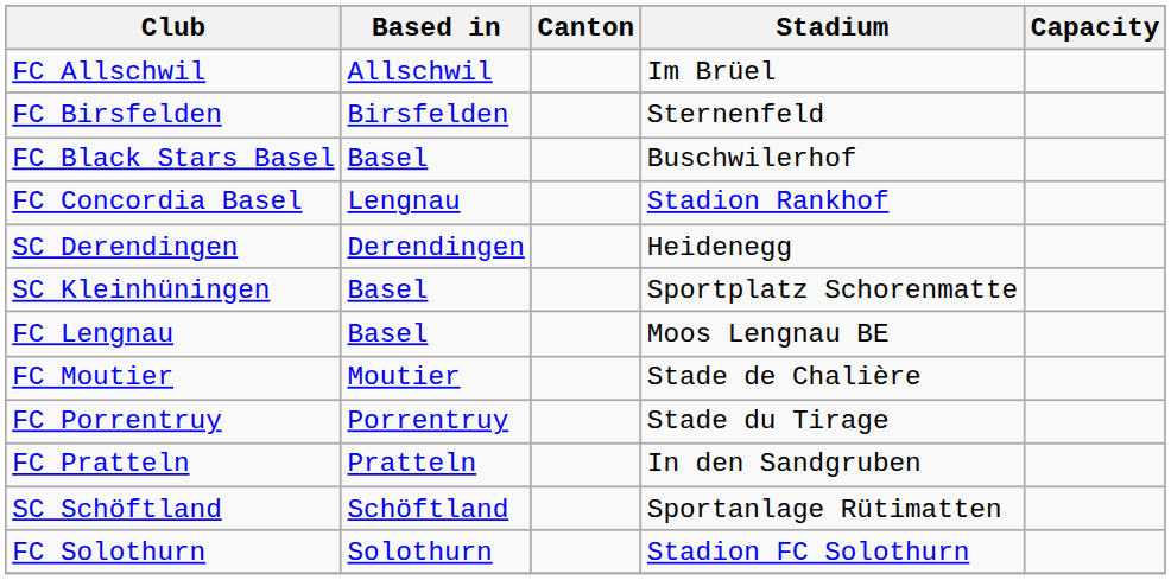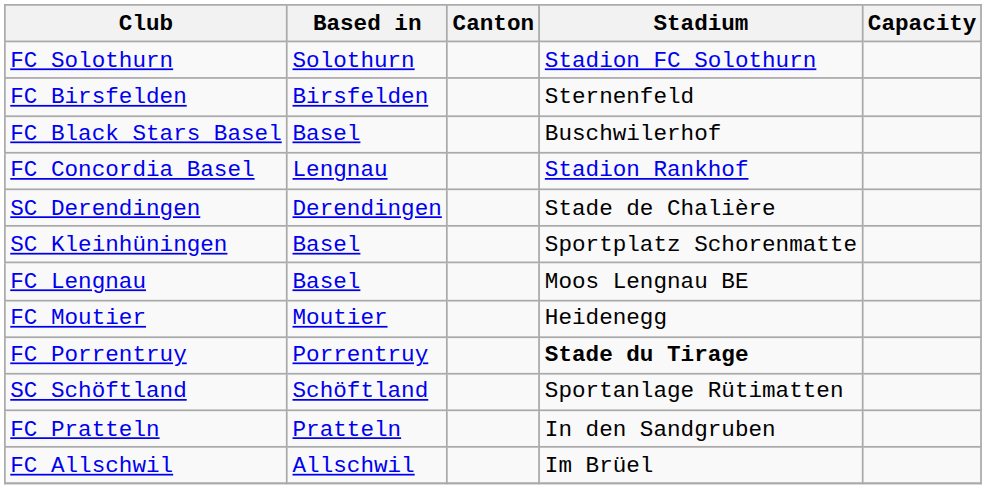rows swapped: FC Allschwil <-> FC Solothurn
SC Derendingen | Stadium: Heidenegg -> Stade de Chalière
FC Moutier | Stadium: Stade de Chalière -> Heidenegg
FC Porrentruy | Stadium: normal -> bold
rows swapped: FC Pratteln <-> SC Schöftland
